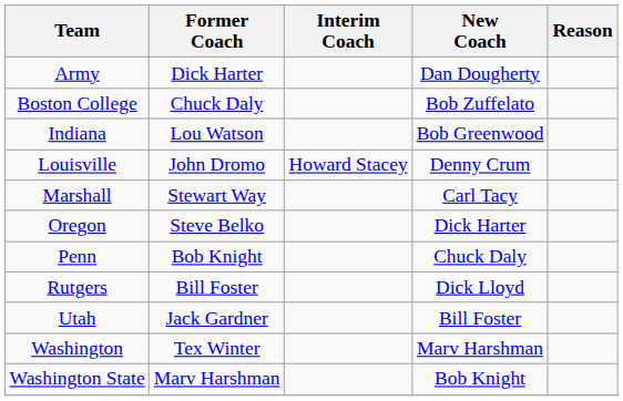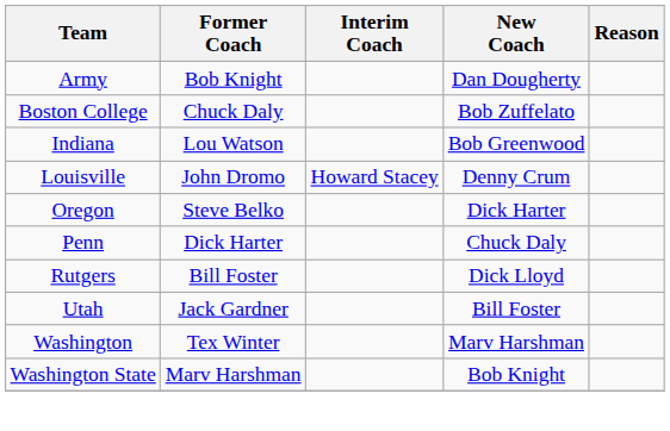Army | Former Coach: Dick Harter -> Bob Knight
- row: Marshall | Stewart Way | Carl Tacy
Penn | Former Coach: Bob Knight -> Dick Harter
